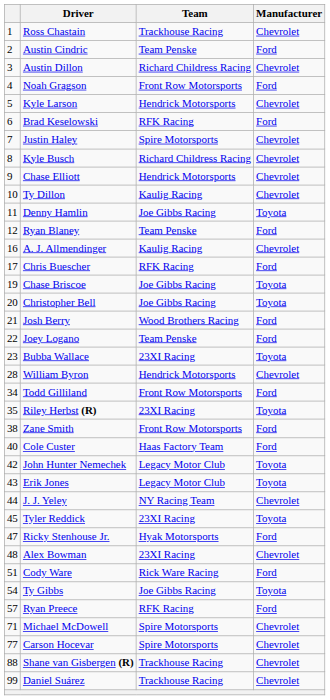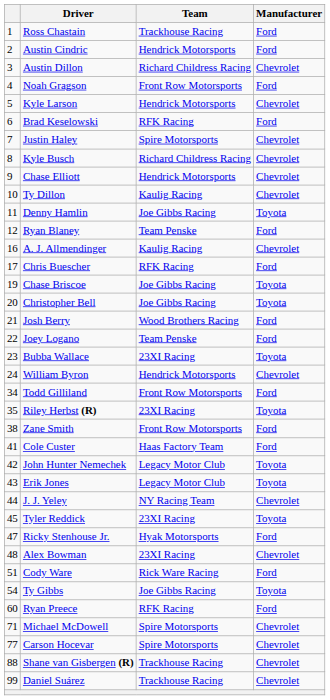Ross Chastain | Manufacturer: Chevrolet -> Ford
Austin Cindric | Team: Team Penske -> Hendrick Motorsports
William Byron | column 1: 28 -> 24
Cole Custer | column 1: 40 -> 41
Ryan Preece | column 1: 57 -> 60
